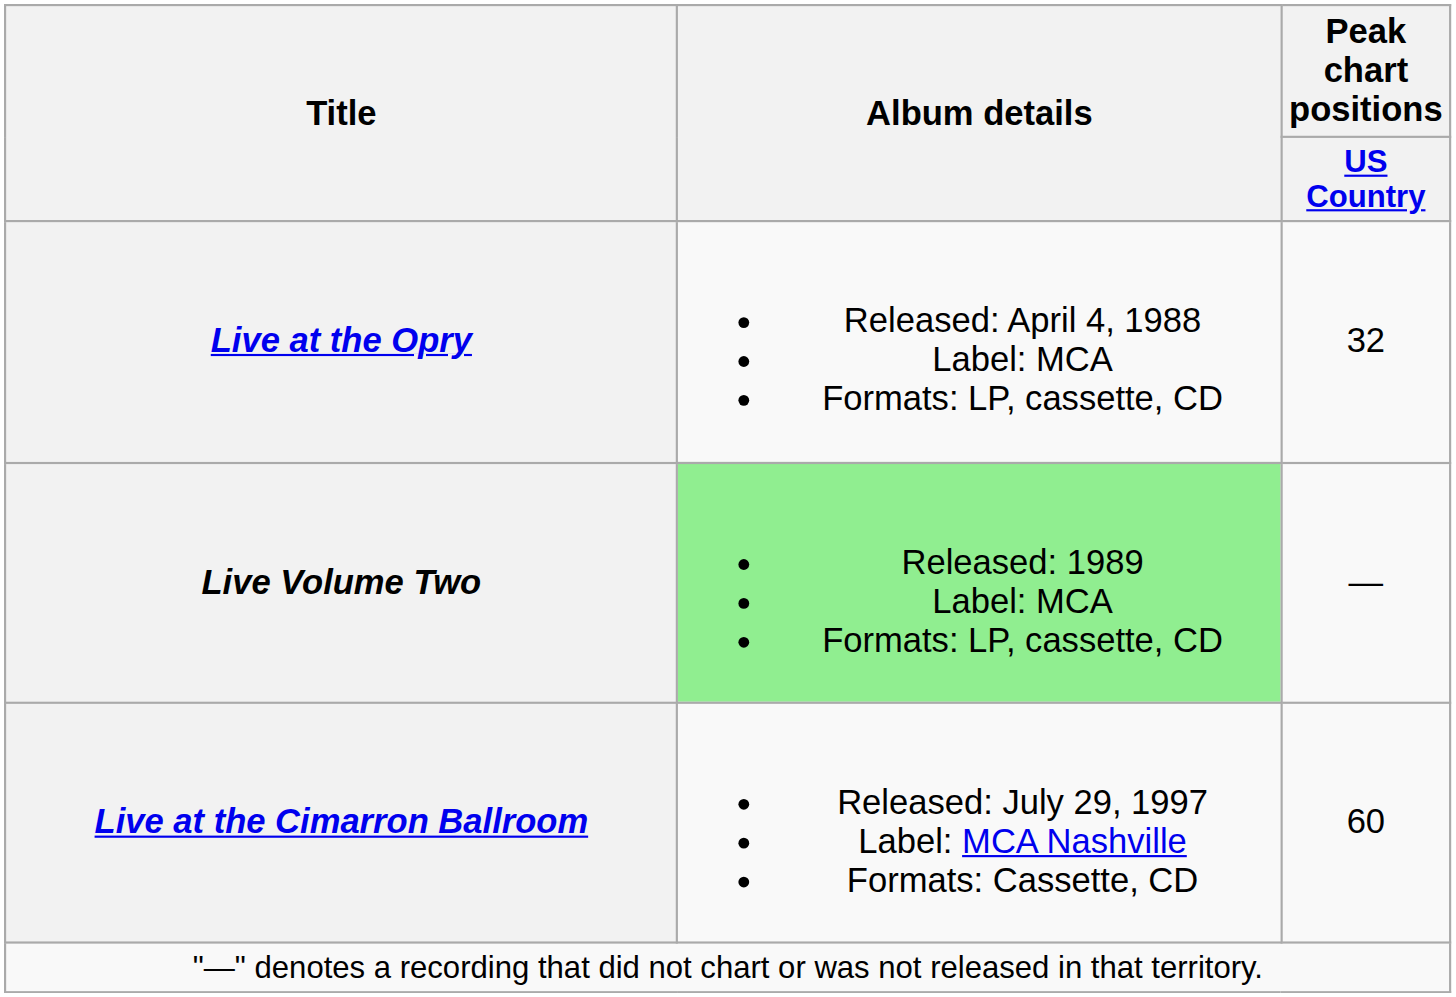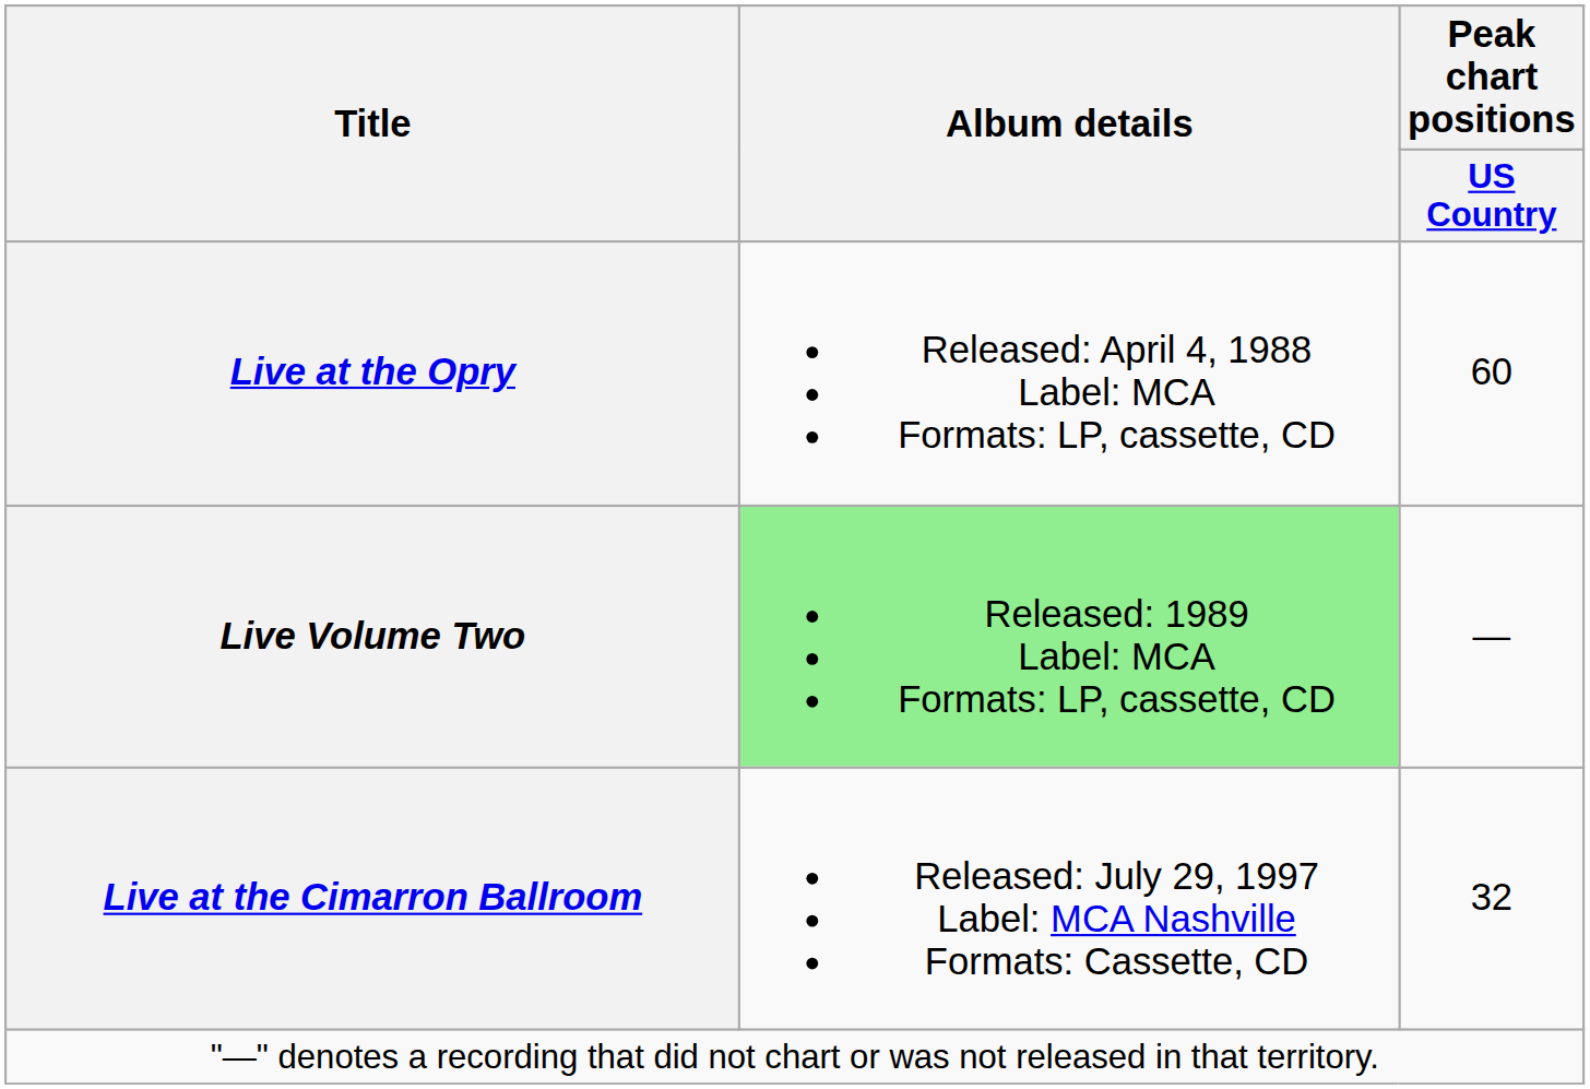Live at the Opry | Peak chart positions / US Country: 32 -> 60
Live at the Cimarron Ballroom | Peak chart positions / US Country: 60 -> 32
